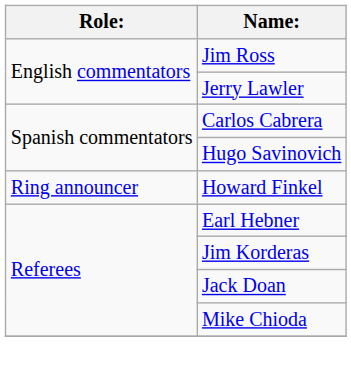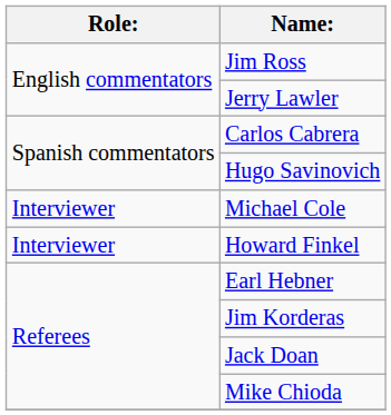+ row: Interviewer | Michael Cole
Howard Finkel | Role:: Ring announcer -> Interviewer
